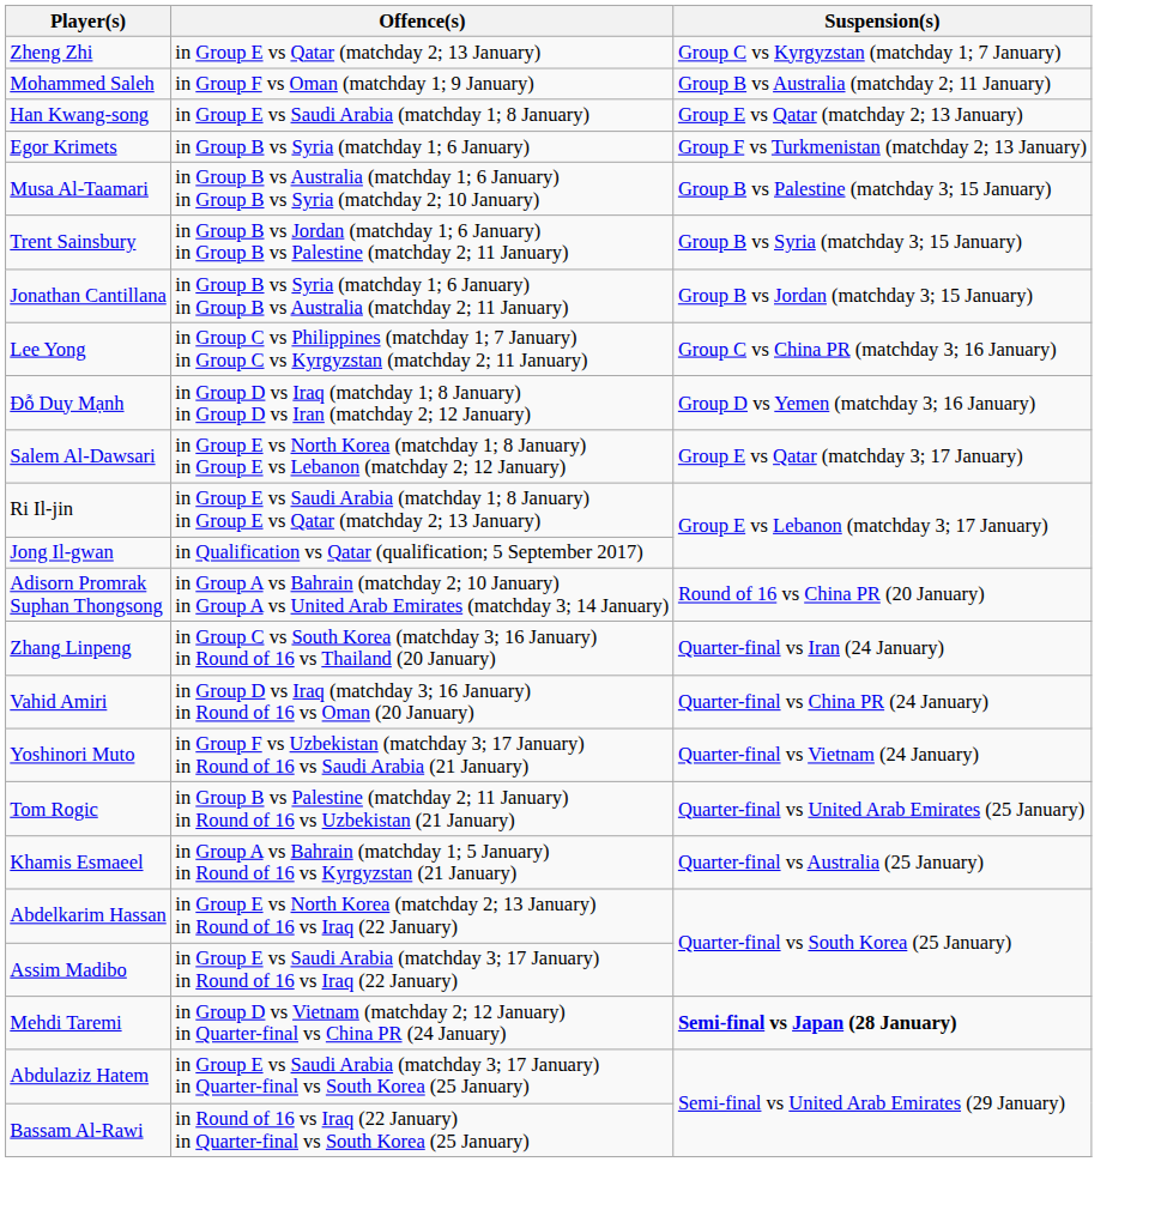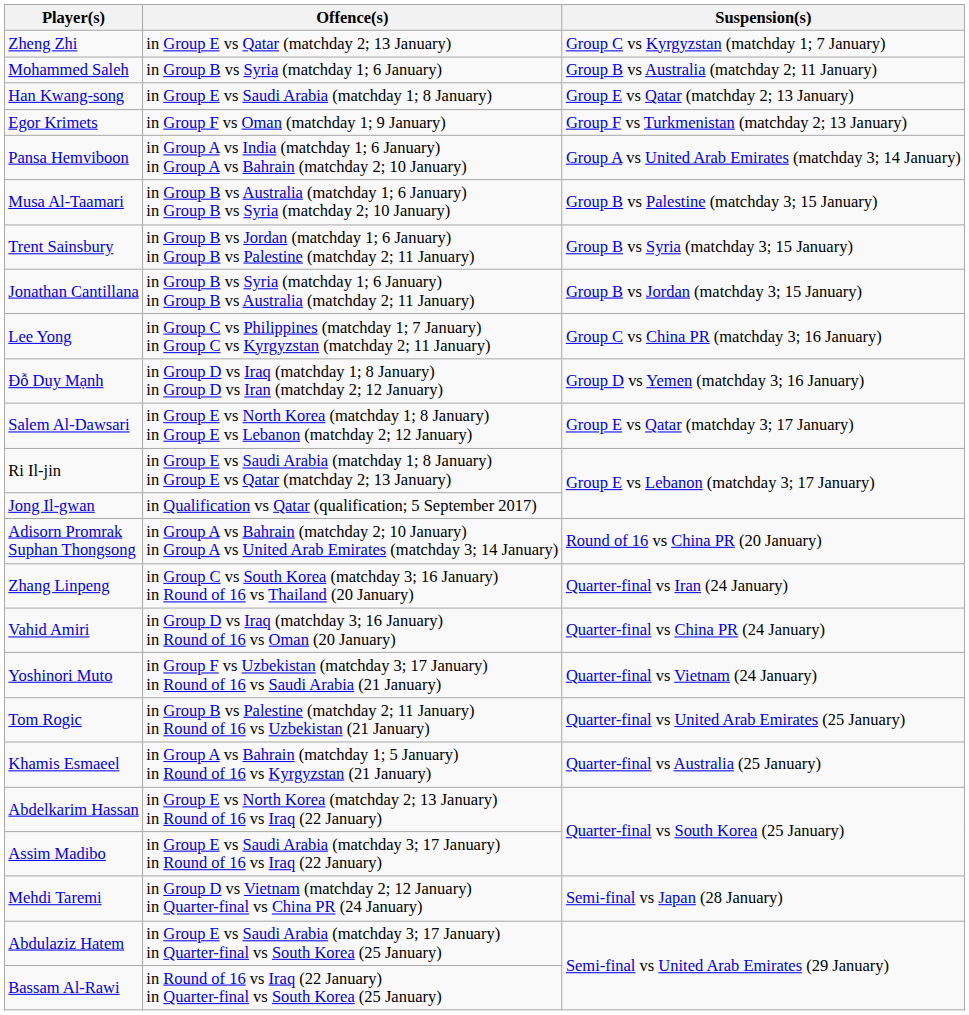Mohammed Saleh | Offence(s): in Group F vs Oman (matchday 1; 9 January) -> in Group B vs Syria (matchday 1; 6 January)
Egor Krimets | Offence(s): in Group B vs Syria (matchday 1; 6 January) -> in Group F vs Oman (matchday 1; 9 January)
+ row: Pansa Hemviboon | in Group A vs India (matchday 1; 6 January) in Group A vs Bahrain (matchday 2; 10 January) | Group A vs United Arab Emirates (matchday 3; 14 January)
Mehdi Taremi | Suspension(s): bold -> normal
